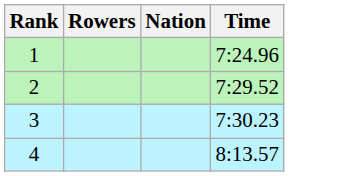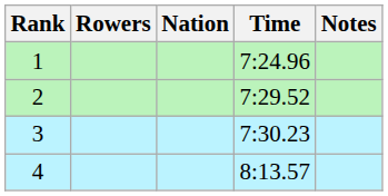+ column: Notes
